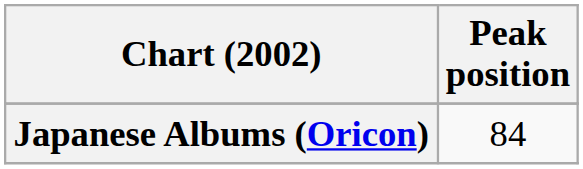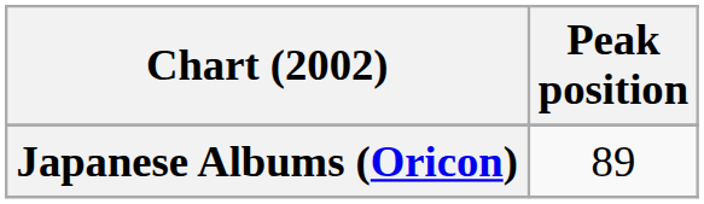Japanese Albums (Oricon) | Peak position: 84 -> 89
